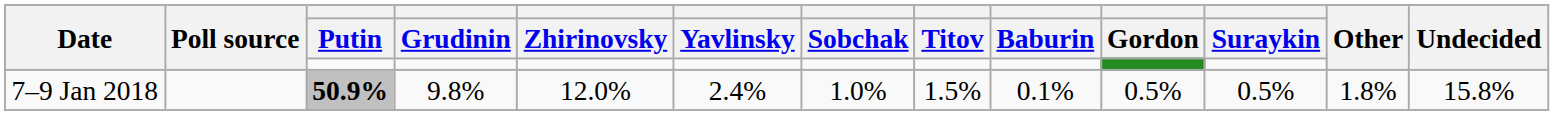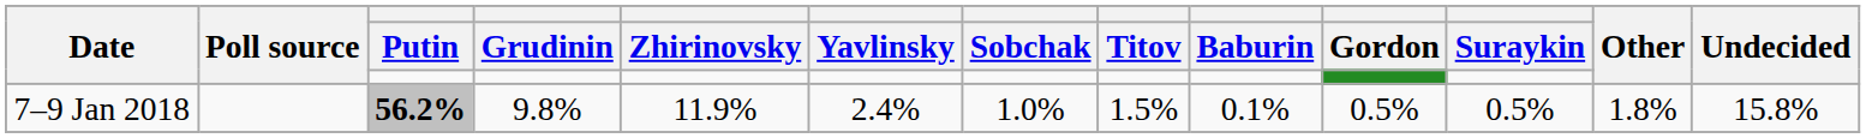7–9 Jan 2018 | Putin: 50.9% -> 56.2%
7–9 Jan 2018 | Zhirinovsky: 12.0% -> 11.9%
